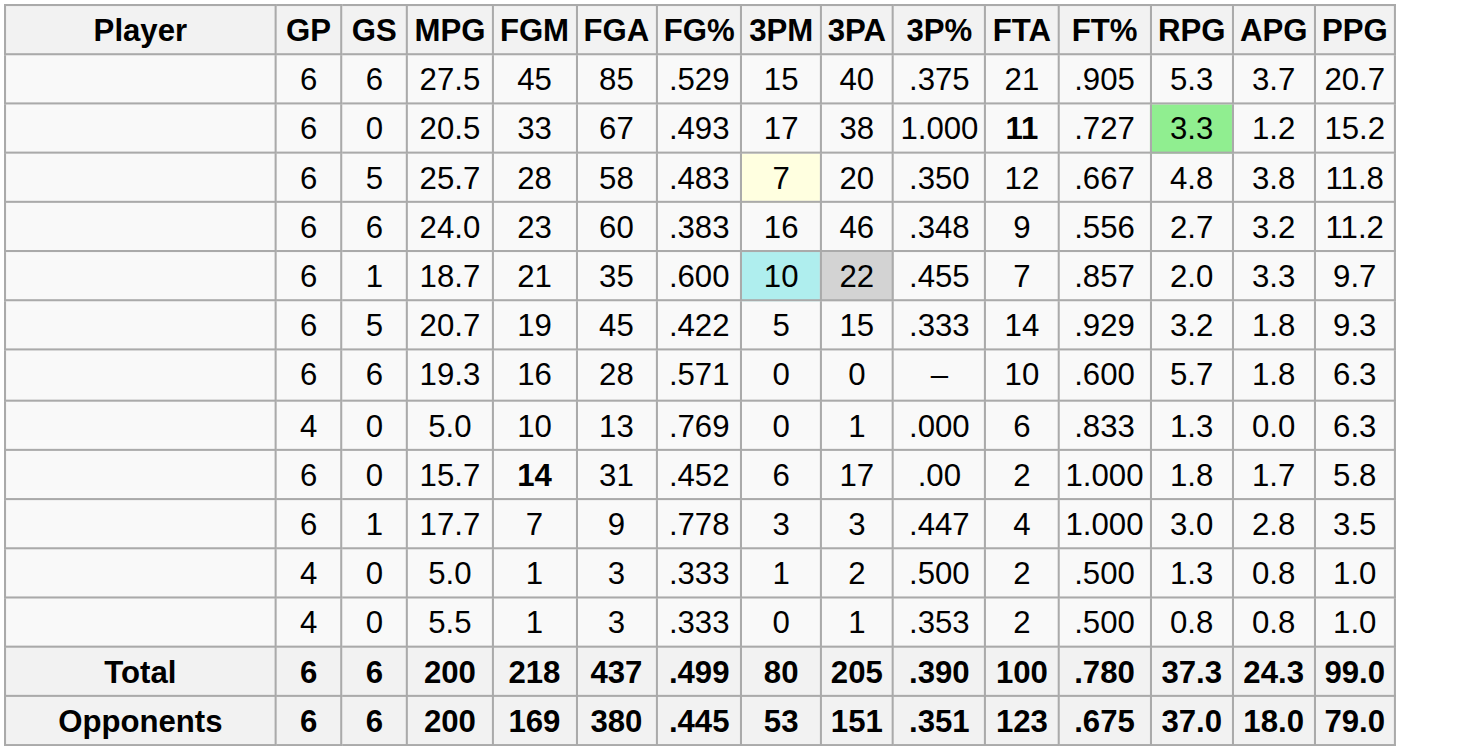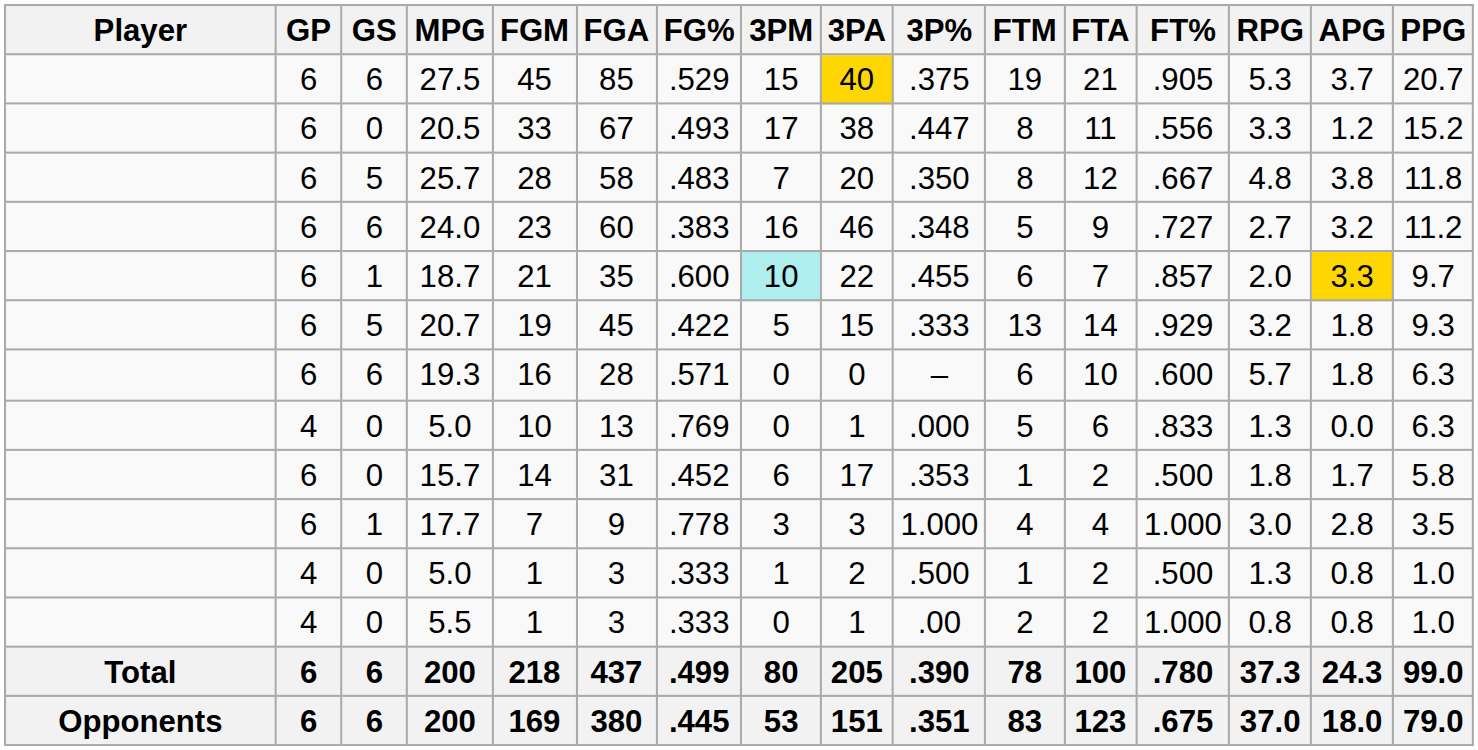+ column: FTM | 19 | 8 | 8 | 5 | 6 | 13 | 6 | 5 | 1 | 4 | 1 | 2 | 78 | 83
27.5 | 3PA: no background -> gold background
20.5 | 3P%: 1.000 -> .447
20.5 | FTA: bold -> normal
20.5 | FT%: .727 -> .556
20.5 | RPG: lightgreen background -> no background
25.7 | 3PM: lightyellow background -> no background
24.0 | FT%: .556 -> .727
18.7 | 3PA: lightgrey background -> no background
18.7 | APG: no background -> gold background
15.7 | FGM: bold -> normal
15.7 | 3P%: .00 -> .353
15.7 | FT%: 1.000 -> .500
17.7 | 3P%: .447 -> 1.000
5.5 | 3P%: .353 -> .00
5.5 | FT%: .500 -> 1.000
